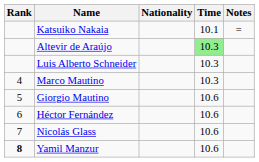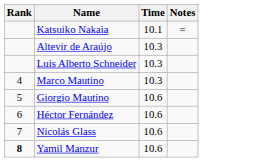- column: Nationality
Altevir de Araújo | Time: lightgreen background -> no background
